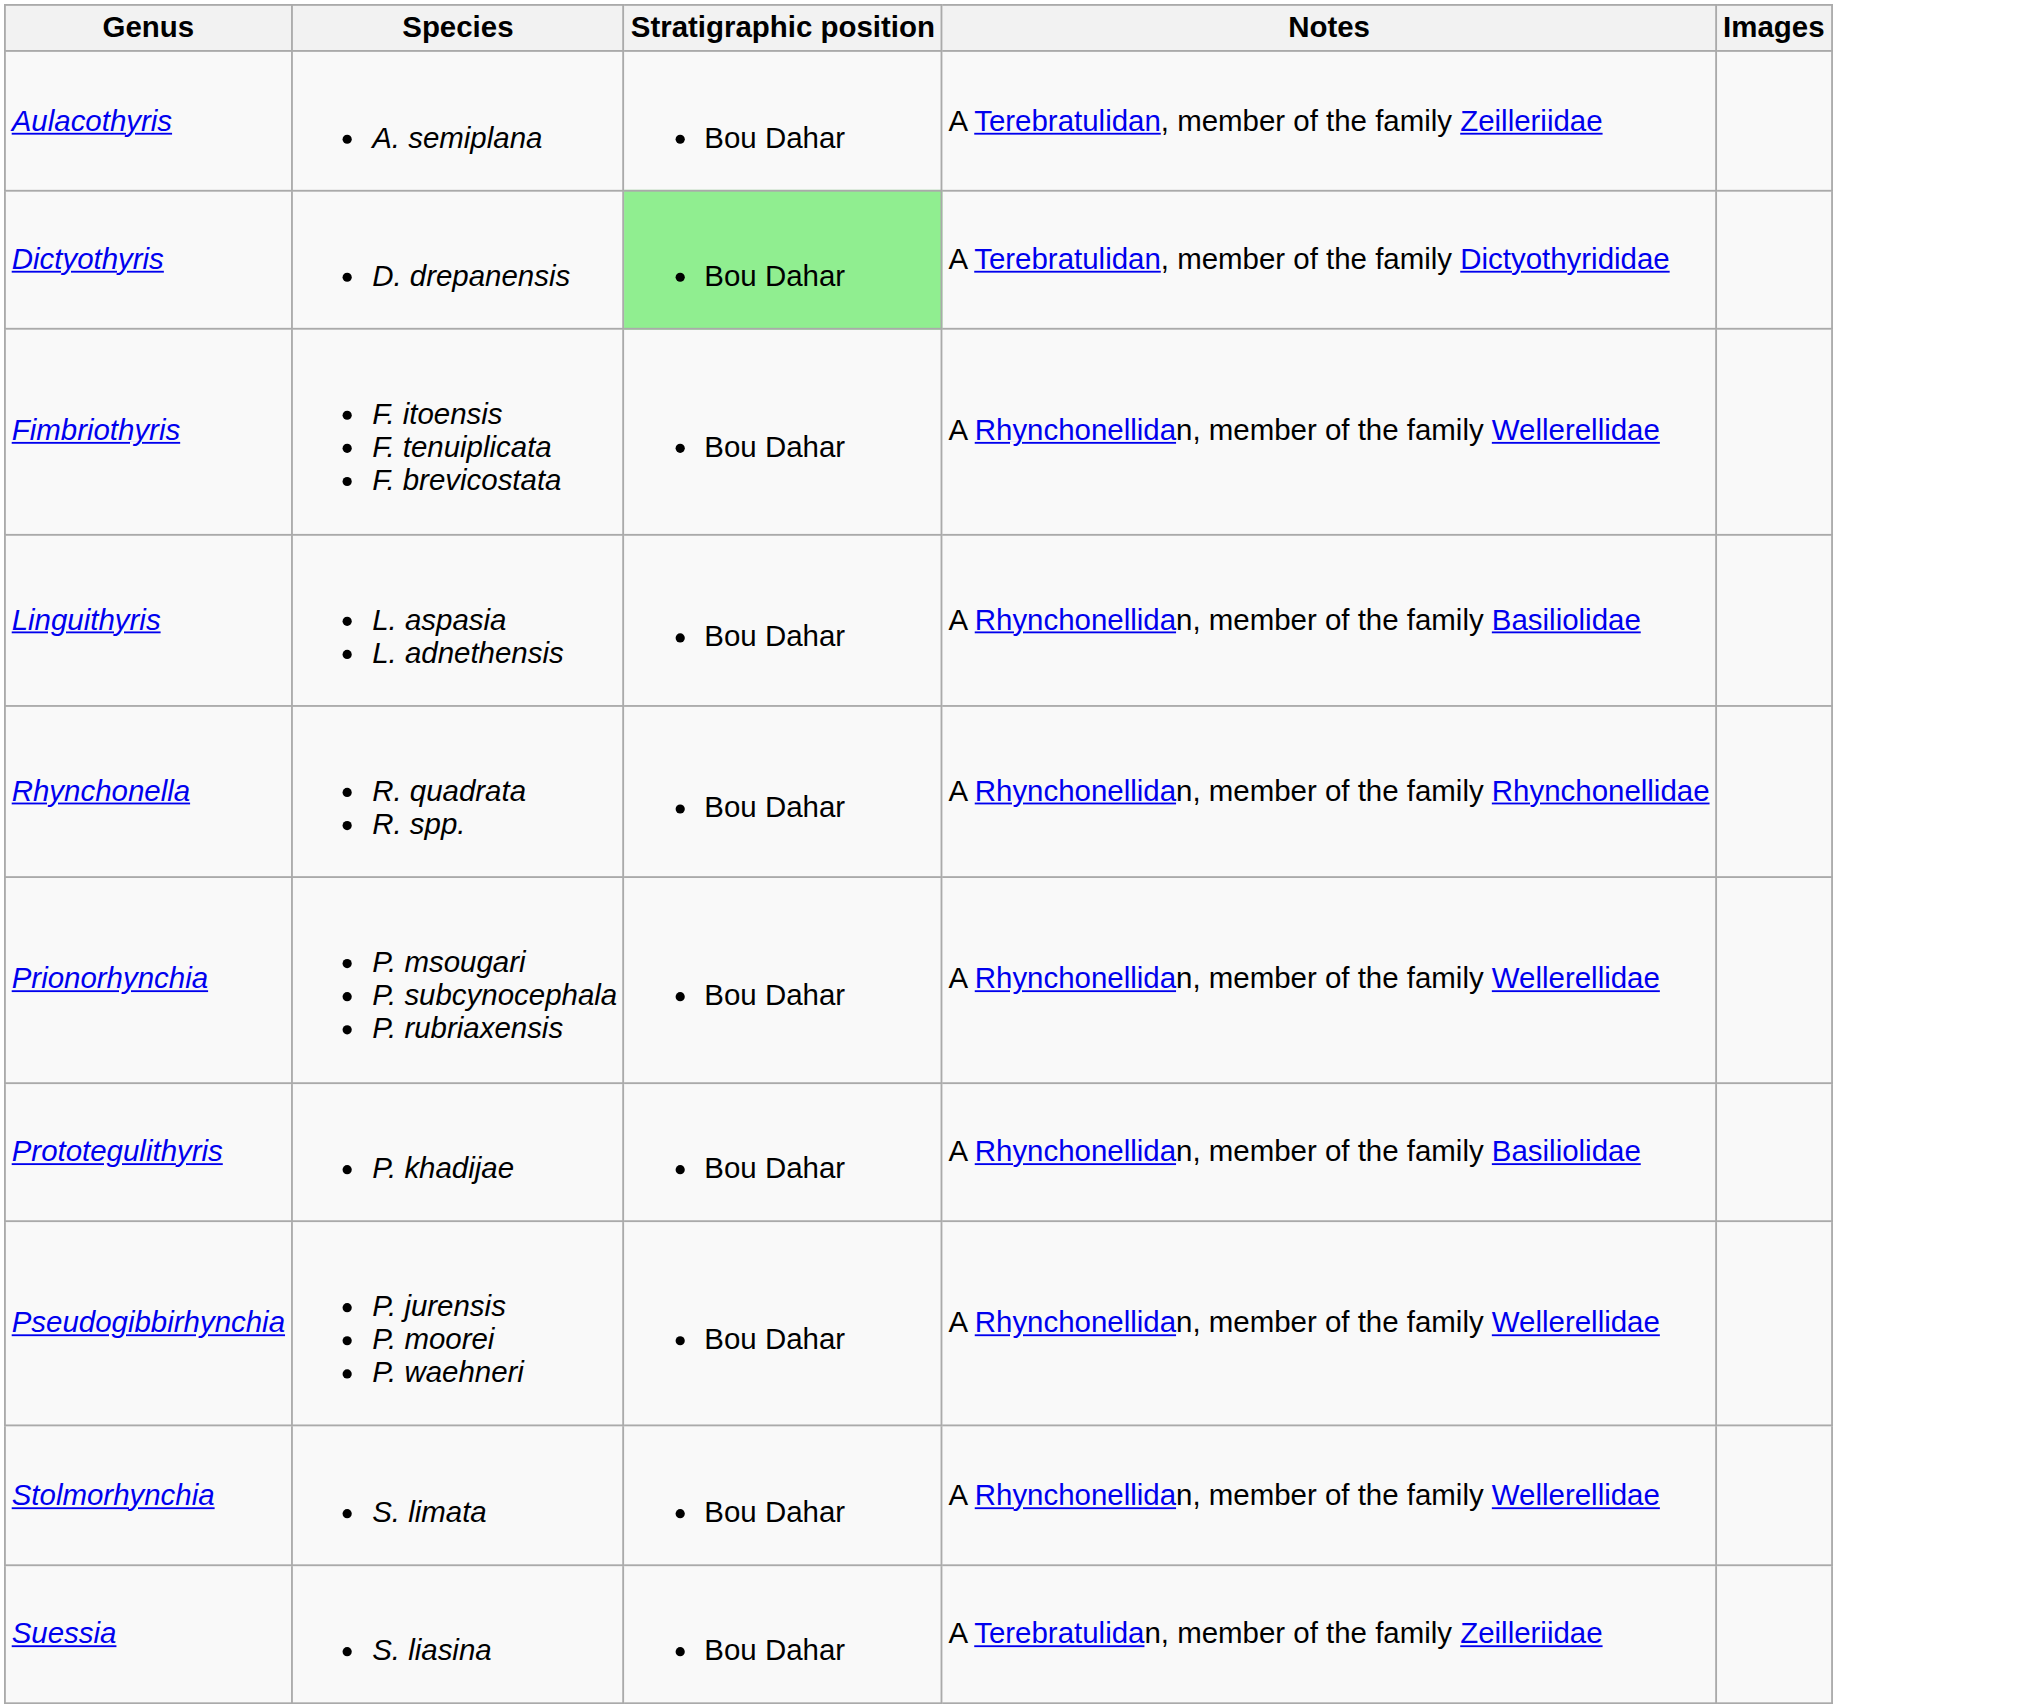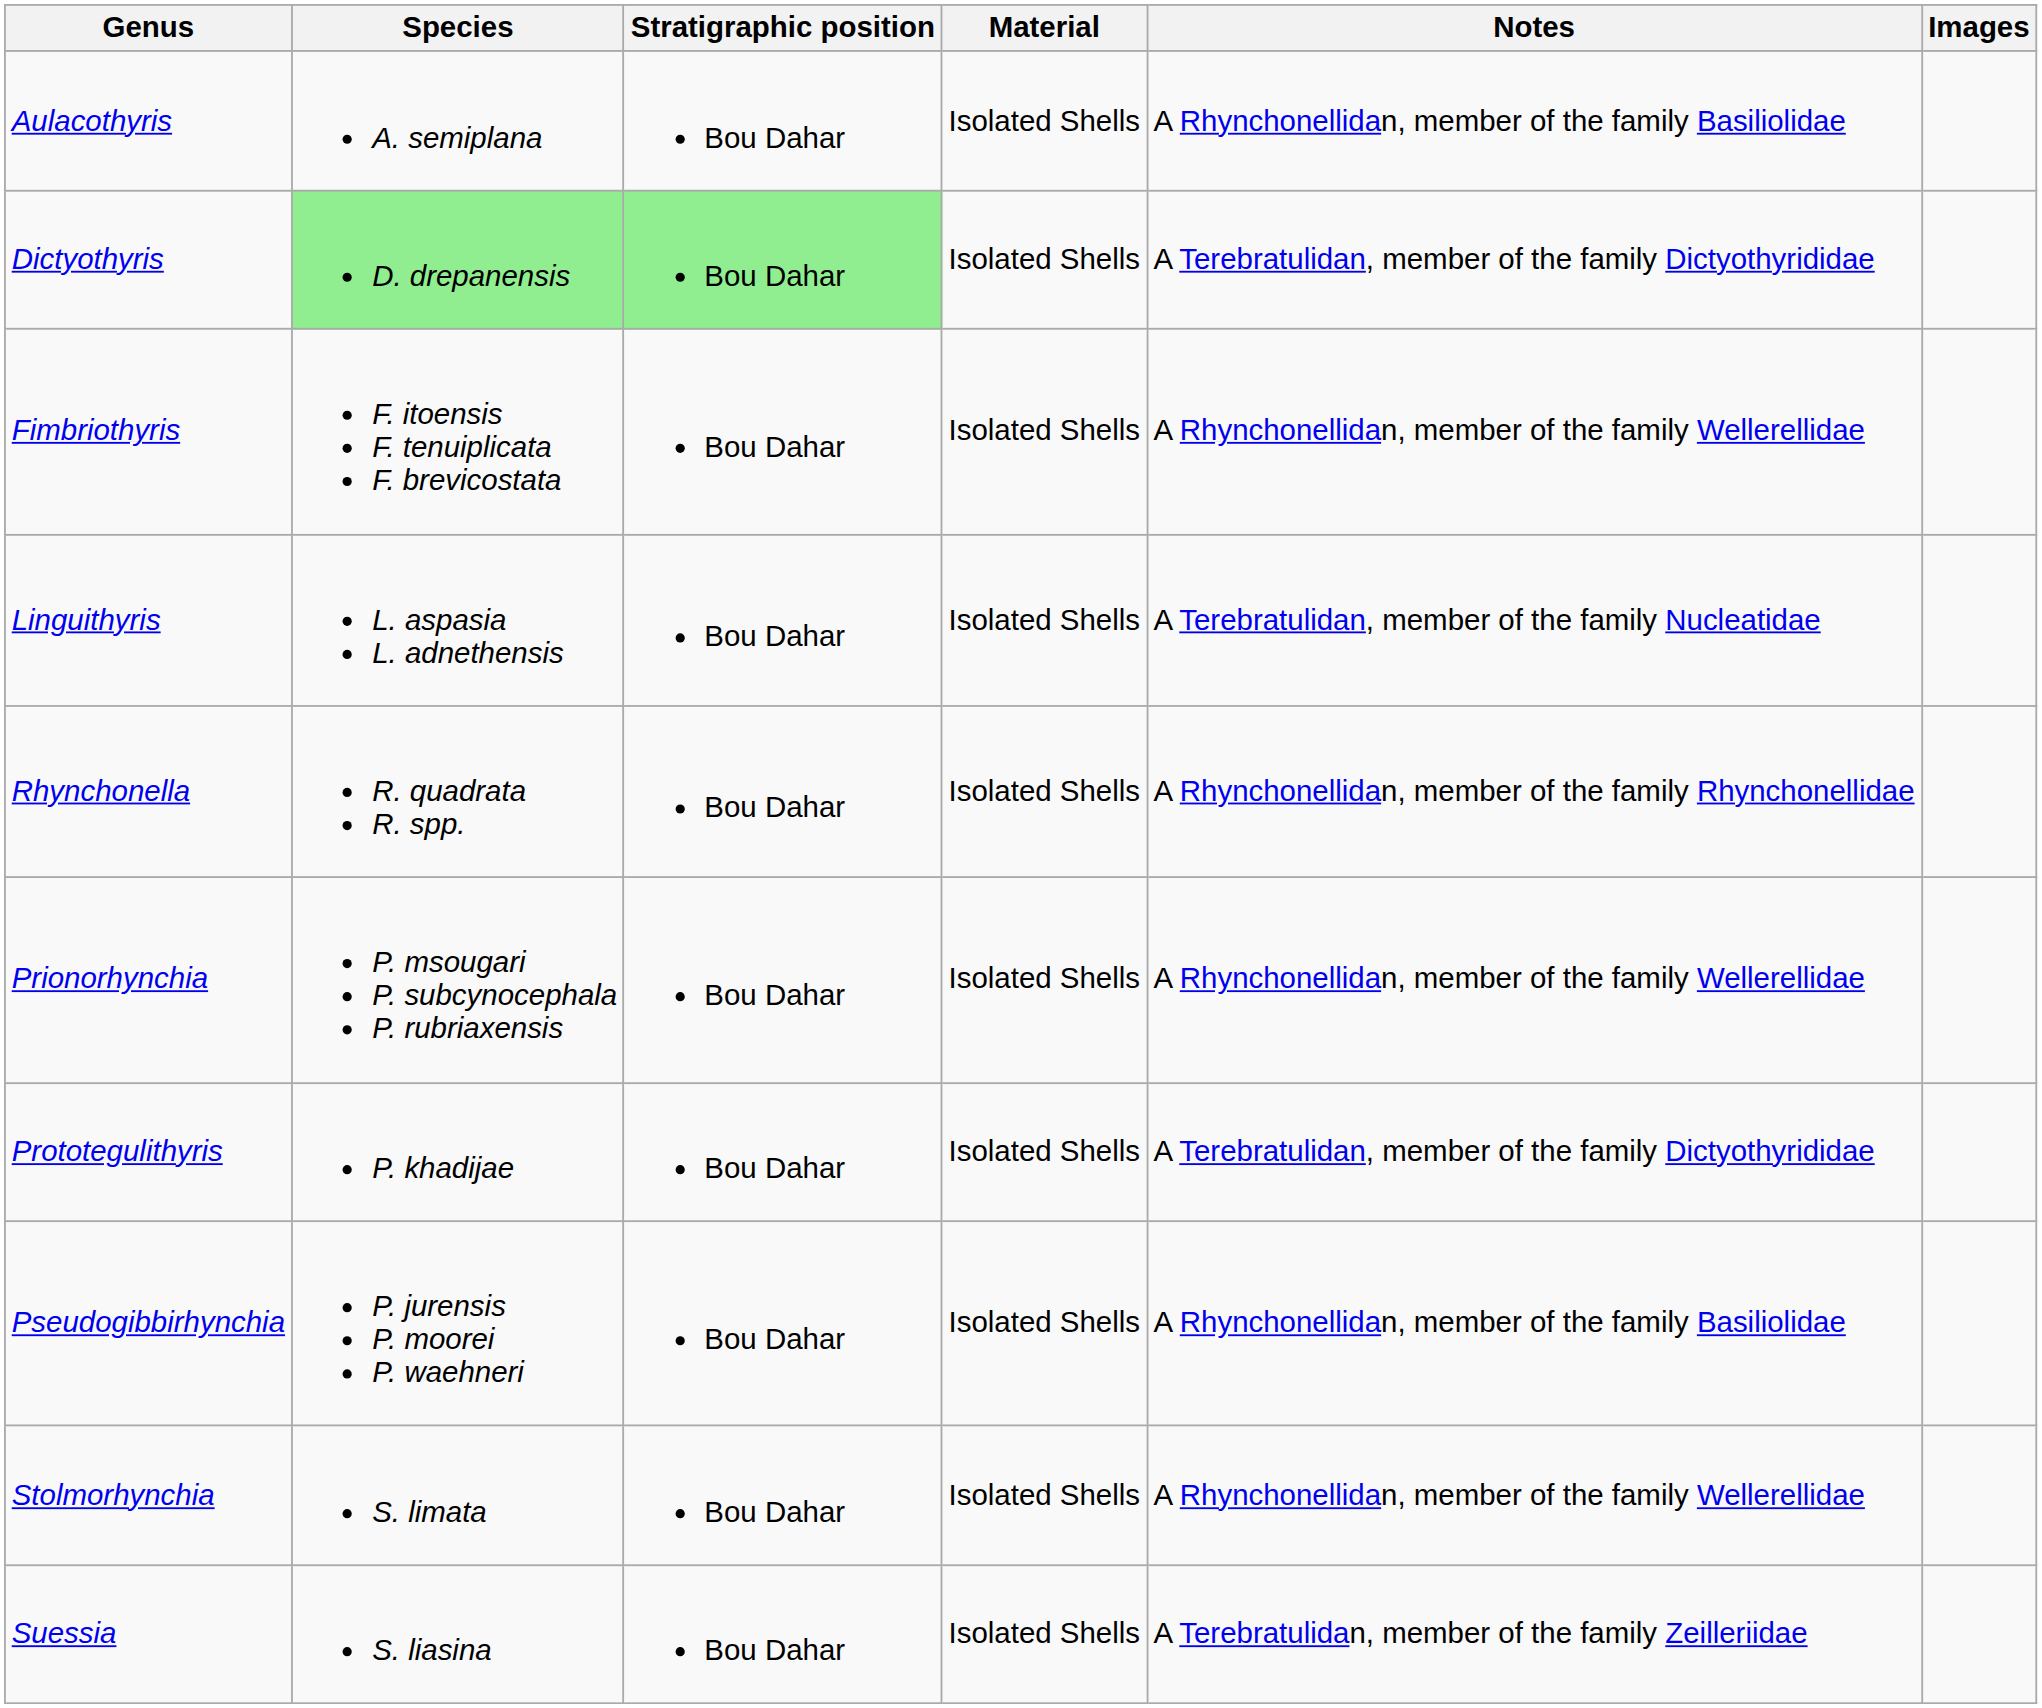+ column: Material | Isolated Shells | Isolated Shells | Isolated Shells | Isolated Shells | Isolated Shells | Isolated Shells | Isolated Shells | Isolated Shells | Isolated Shells | Isolated Shells
Aulacothyris | Notes: A Terebratulidan, member of the family Zeilleriidae -> A Rhynchonellidan, member of the family Basiliolidae
Dictyothyris | Species: no background -> lightgreen background
Linguithyris | Notes: A Rhynchonellidan, member of the family Basiliolidae -> A Terebratulidan, member of the family Nucleatidae
Prototegulithyris | Notes: A Rhynchonellidan, member of the family Basiliolidae -> A Terebratulidan, member of the family Dictyothyrididae
Pseudogibbirhynchia | Notes: A Rhynchonellidan, member of the family Wellerellidae -> A Rhynchonellidan, member of the family Basiliolidae
